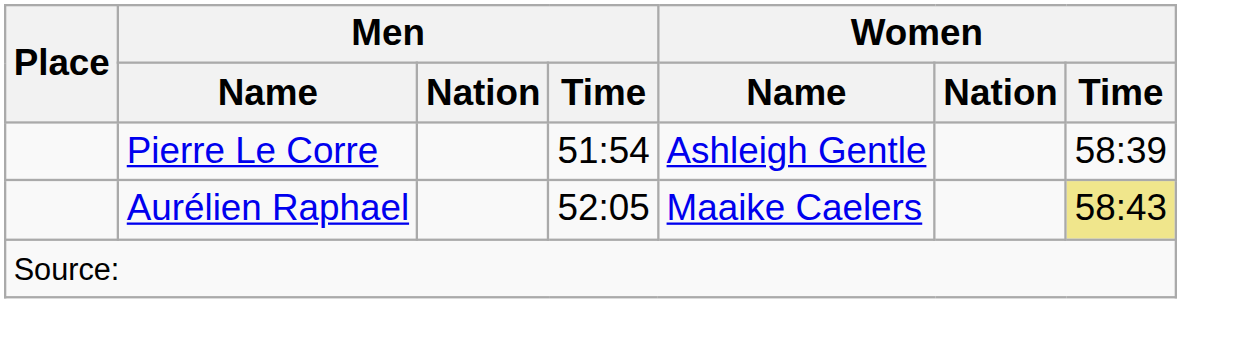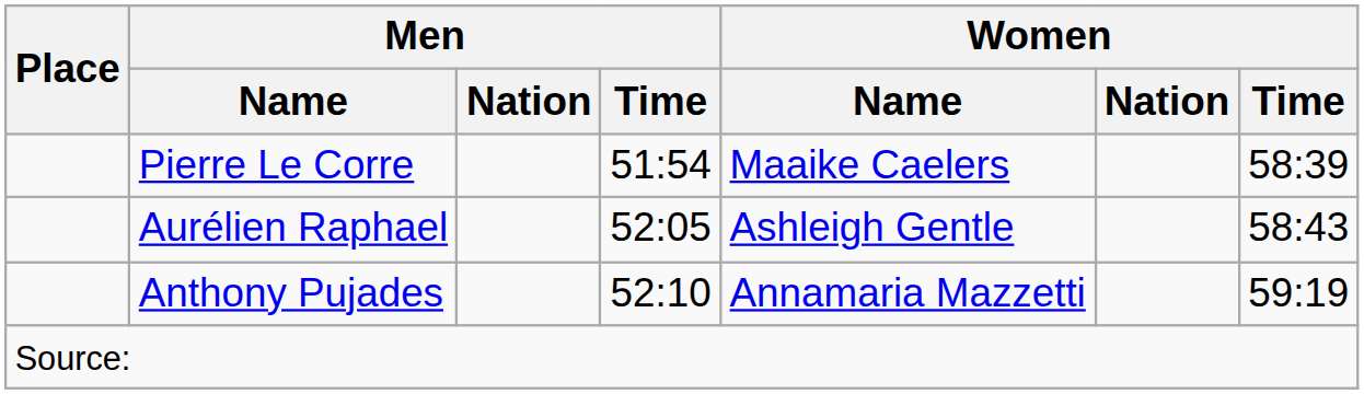Pierre Le Corre | Women / Name: Ashleigh Gentle -> Maaike Caelers
Aurélien Raphael | Women / Name: Maaike Caelers -> Ashleigh Gentle
Aurélien Raphael | Women / Time: khaki background -> no background
+ row: Anthony Pujades | 52:10 | Annamaria Mazzetti | 59:19
